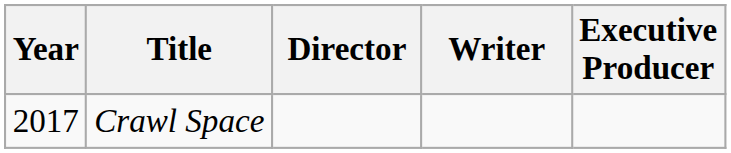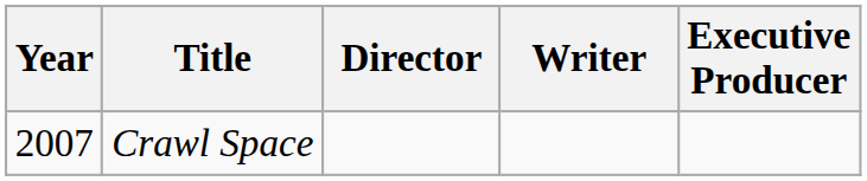Crawl Space | Year: 2017 -> 2007
